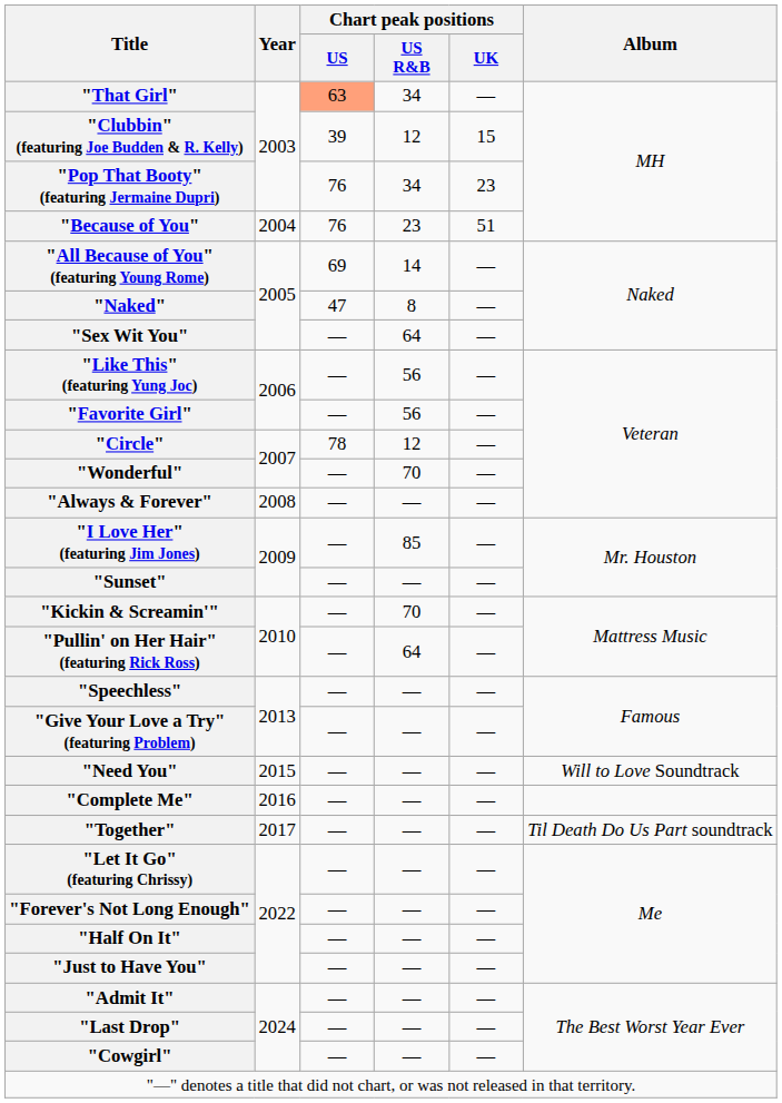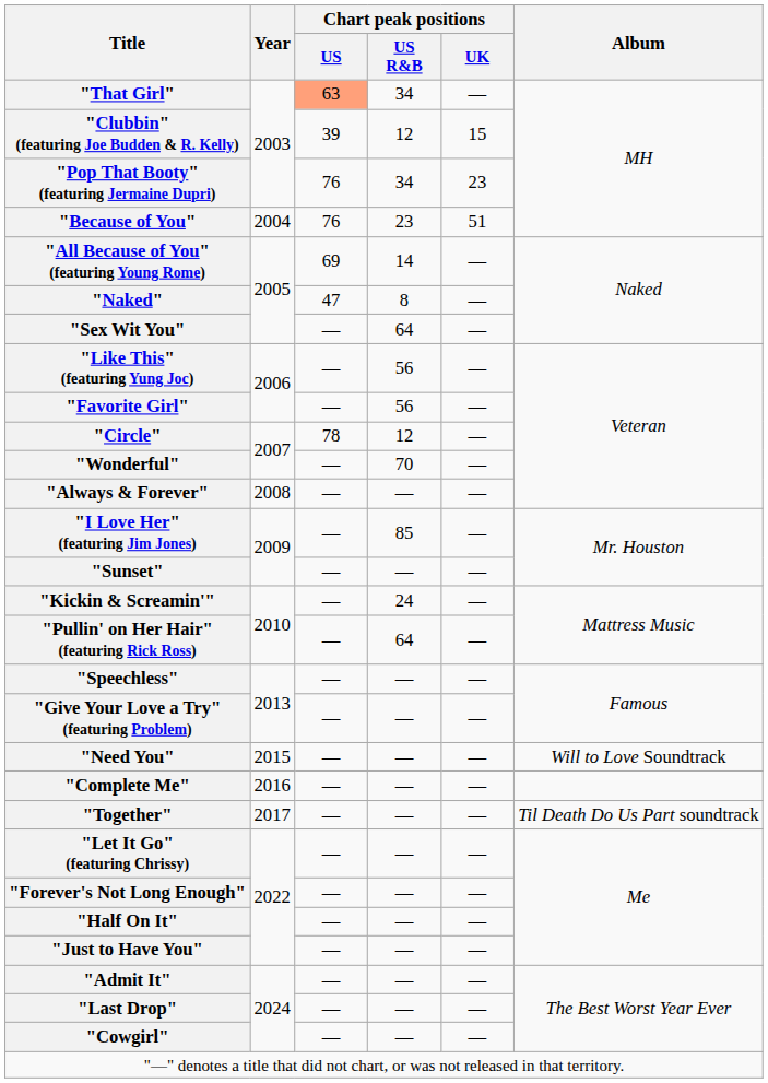"Kickin & Screamin'" | Chart peak positions / US R&B: 70 -> 24
